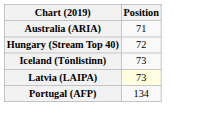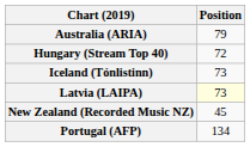Australia (ARIA) | Position: 71 -> 79
+ row: New Zealand (Recorded Music NZ) | 45
